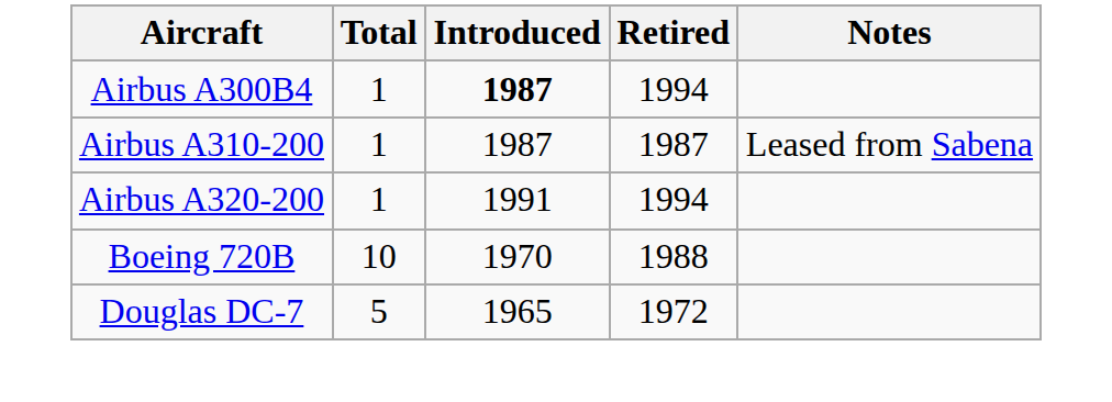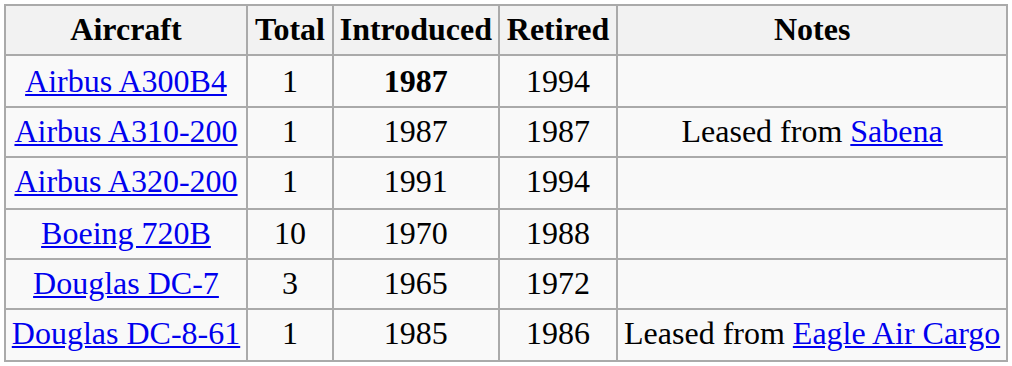Douglas DC-7 | Total: 5 -> 3
+ row: Douglas DC-8-61 | 1 | 1985 | 1986 | Leased from Eagle Air Cargo
